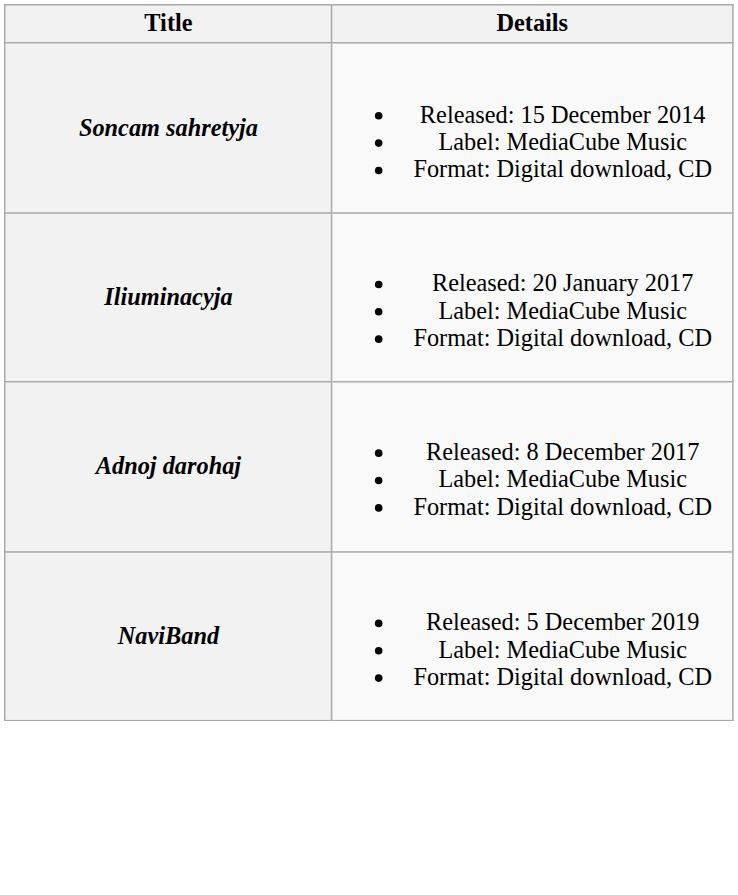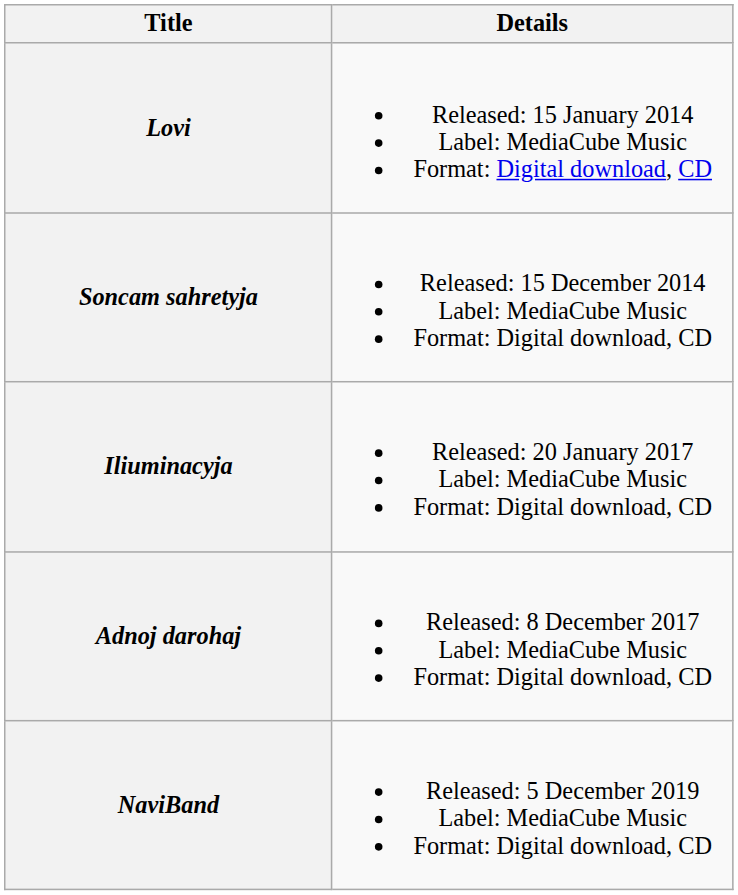+ row: Lovi | Released: 15 January 2014 Label: MediaCube Music Format: Digital download, CD
